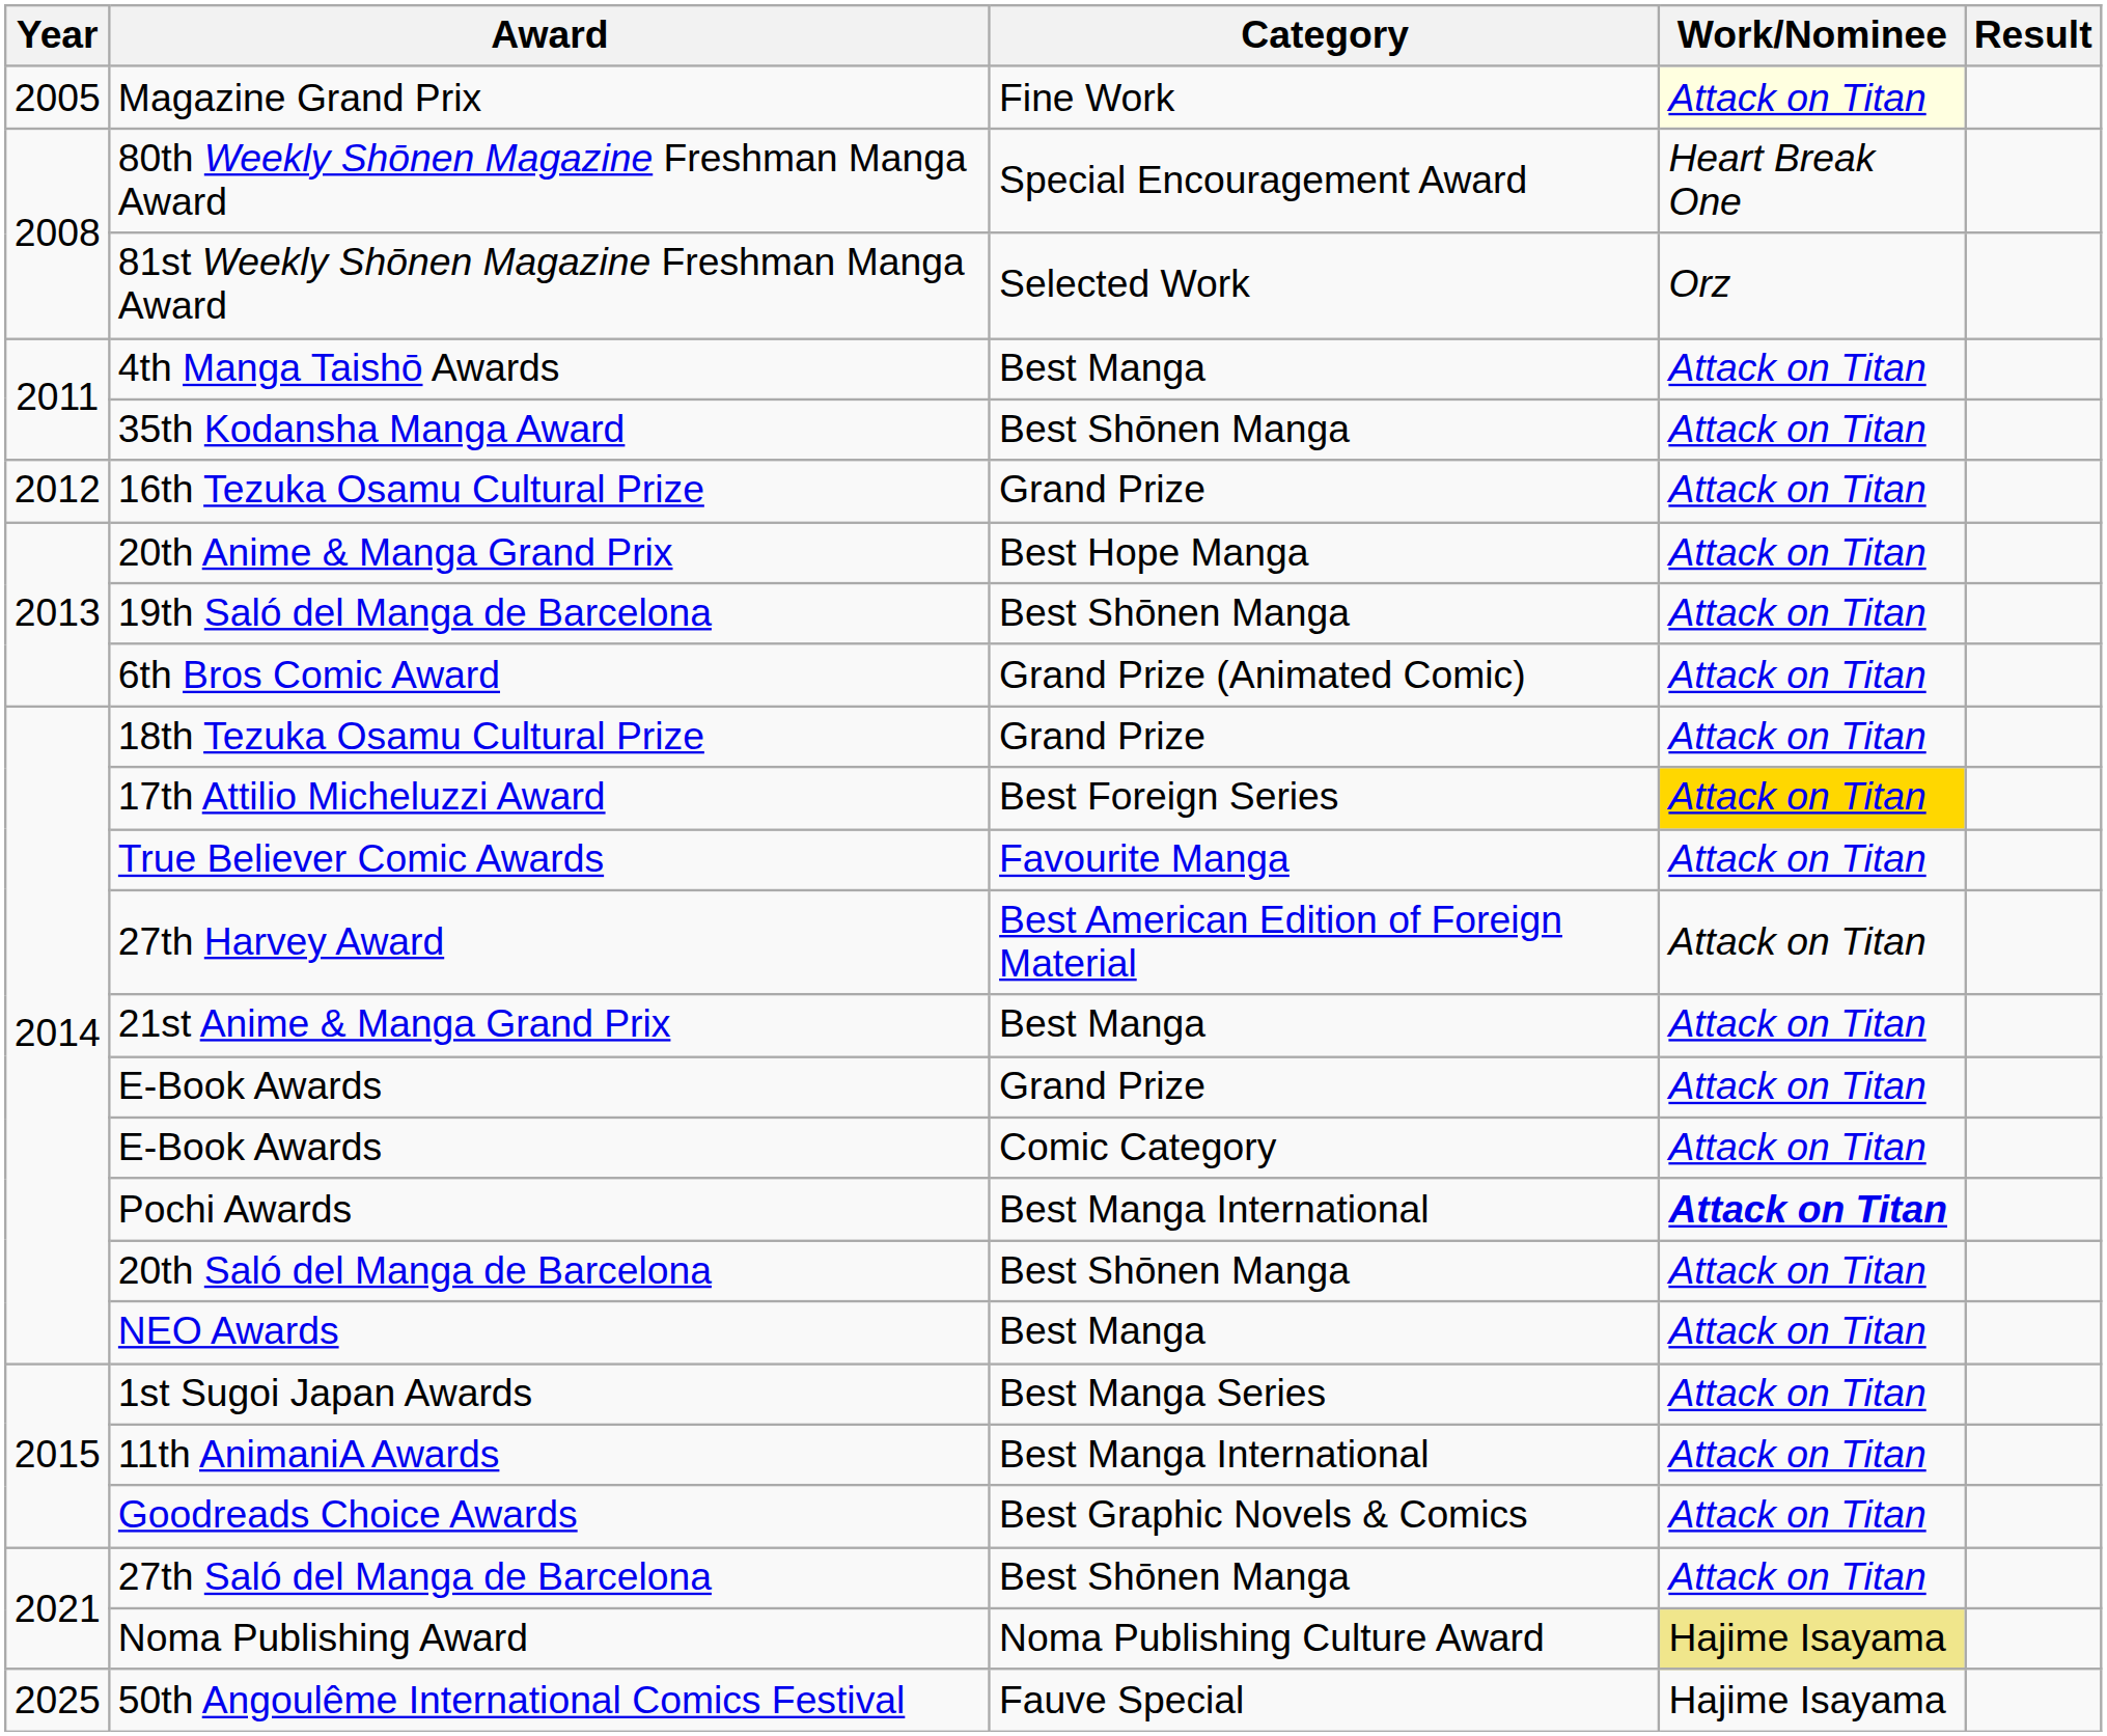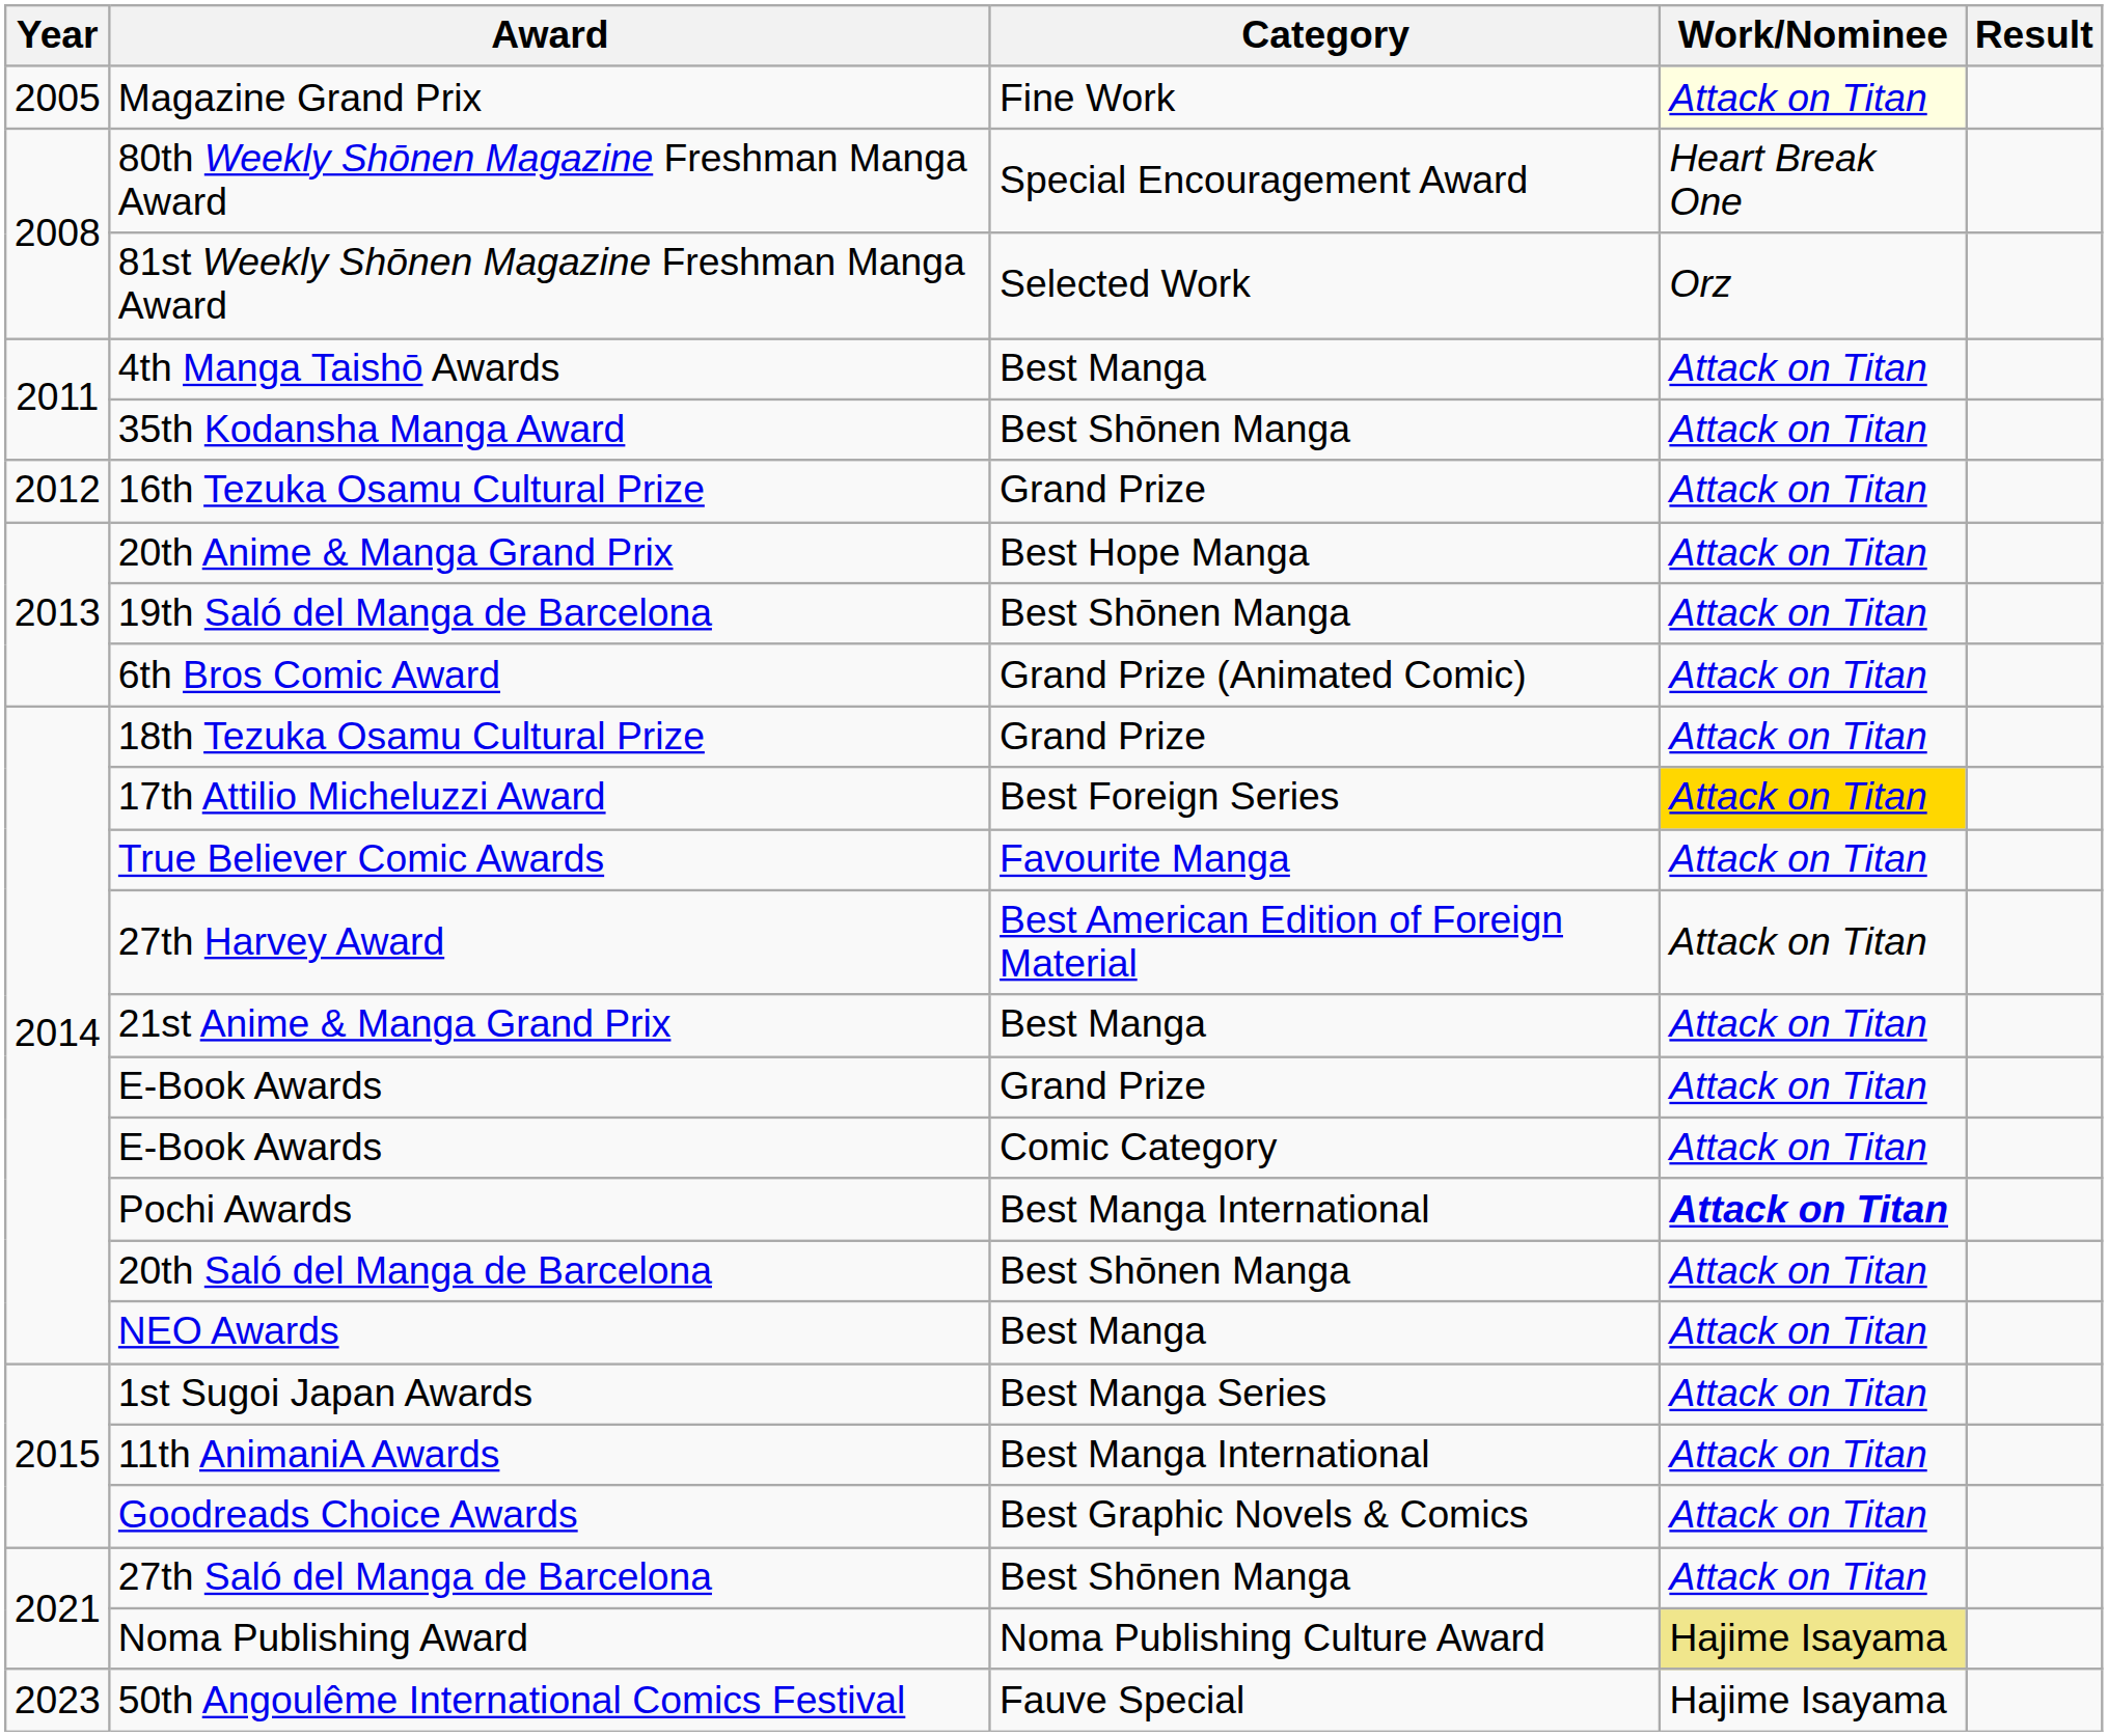50th Angoulême International Comics Festival | Year: 2025 -> 2023
